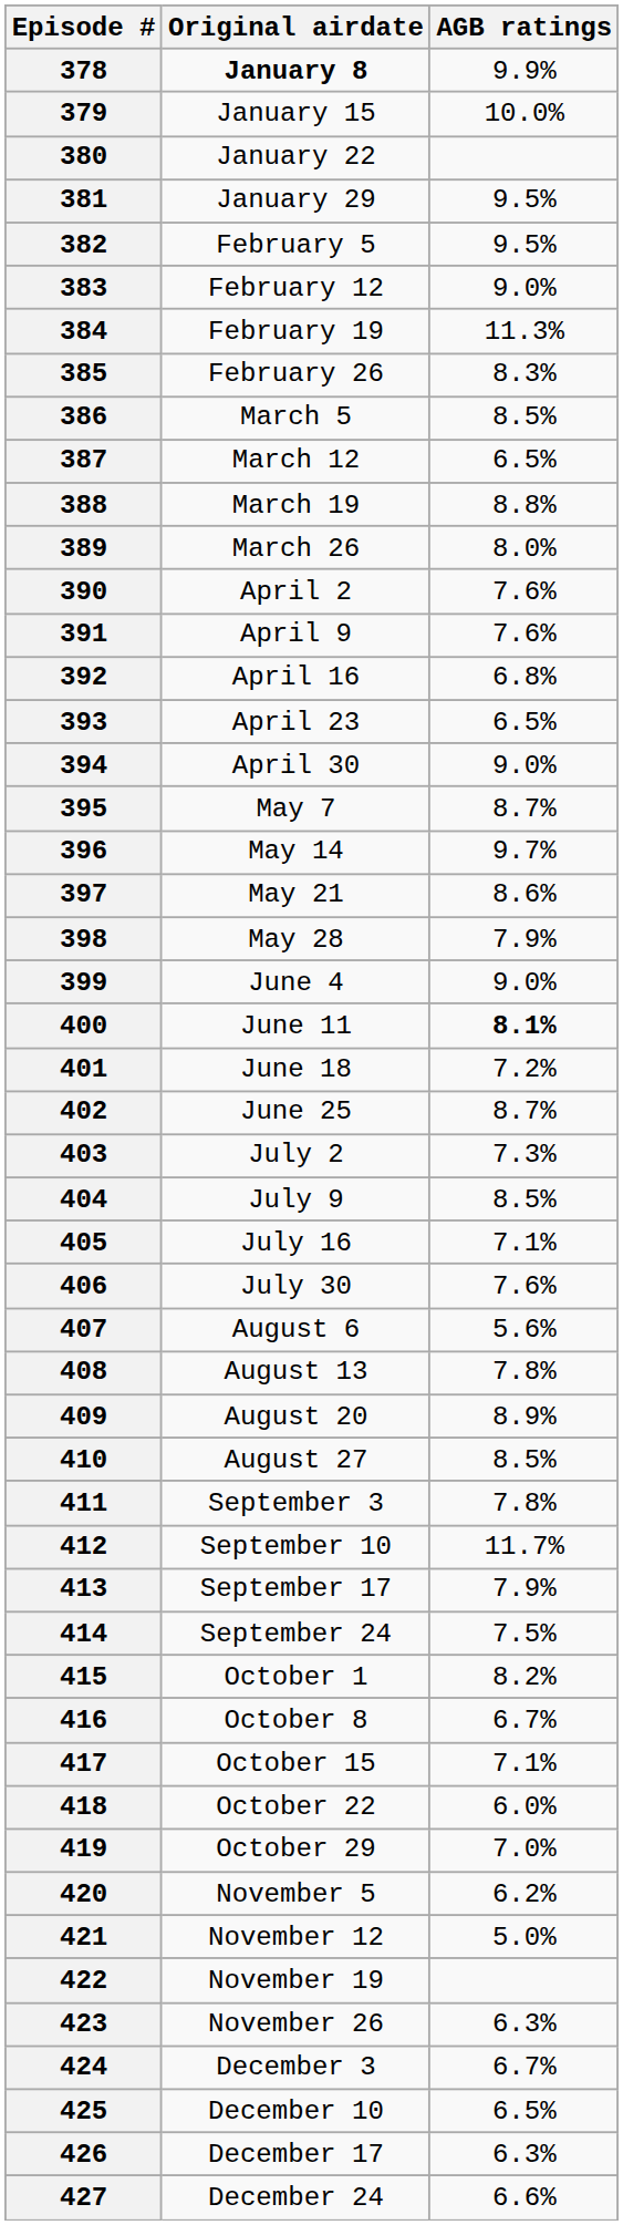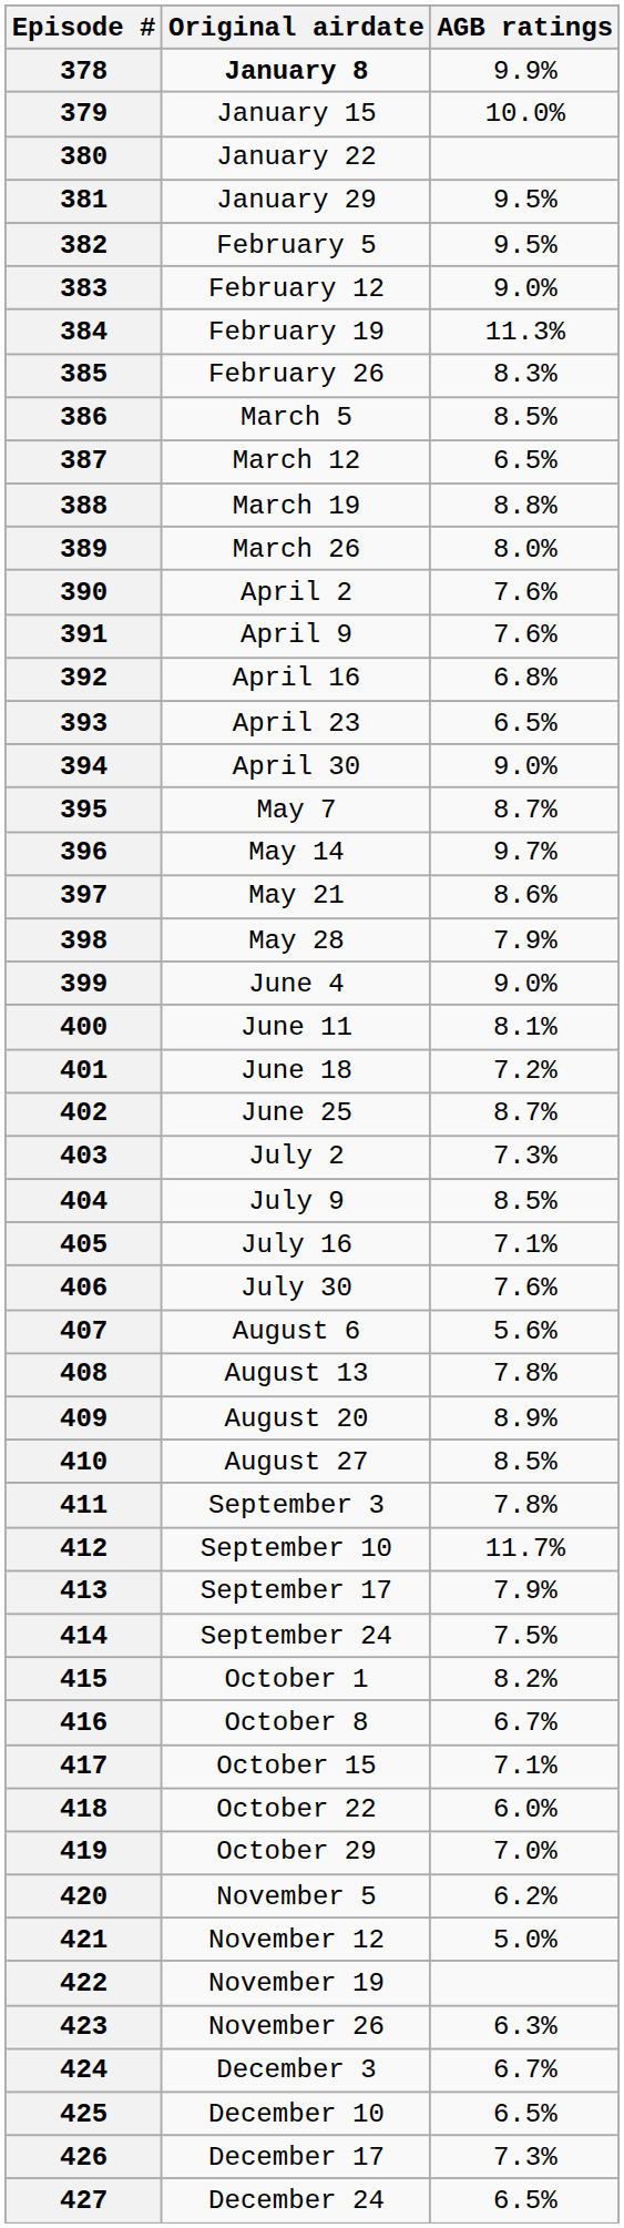400 | AGB ratings: bold -> normal
426 | AGB ratings: 6.3% -> 7.3%
427 | AGB ratings: 6.6% -> 6.5%
